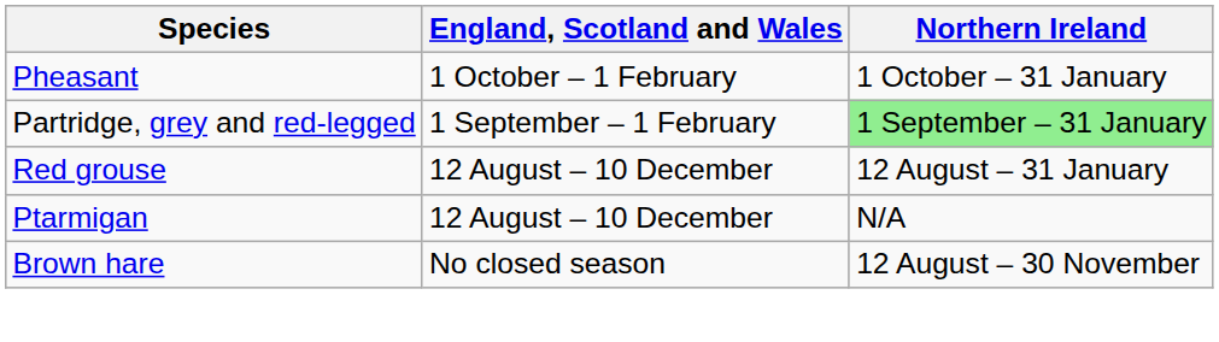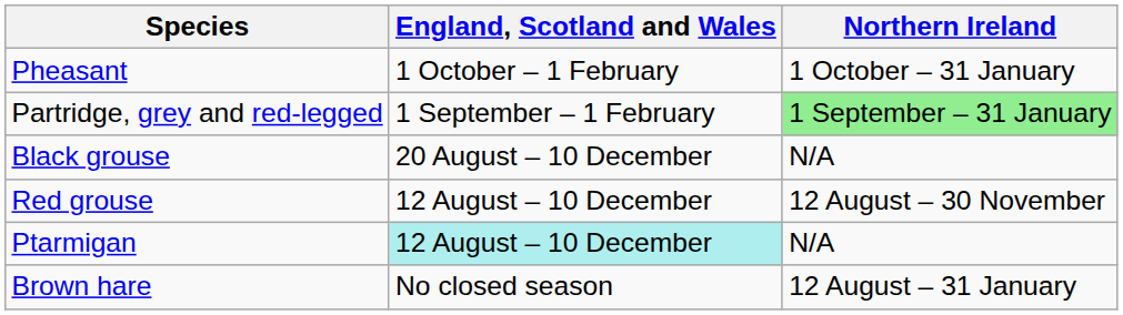+ row: Black grouse | 20 August – 10 December | N/A
Red grouse | Northern Ireland: 12 August – 31 January -> 12 August – 30 November
Ptarmigan | England, Scotland and Wales: no background -> paleturquoise background
Brown hare | Northern Ireland: 12 August – 30 November -> 12 August – 31 January
